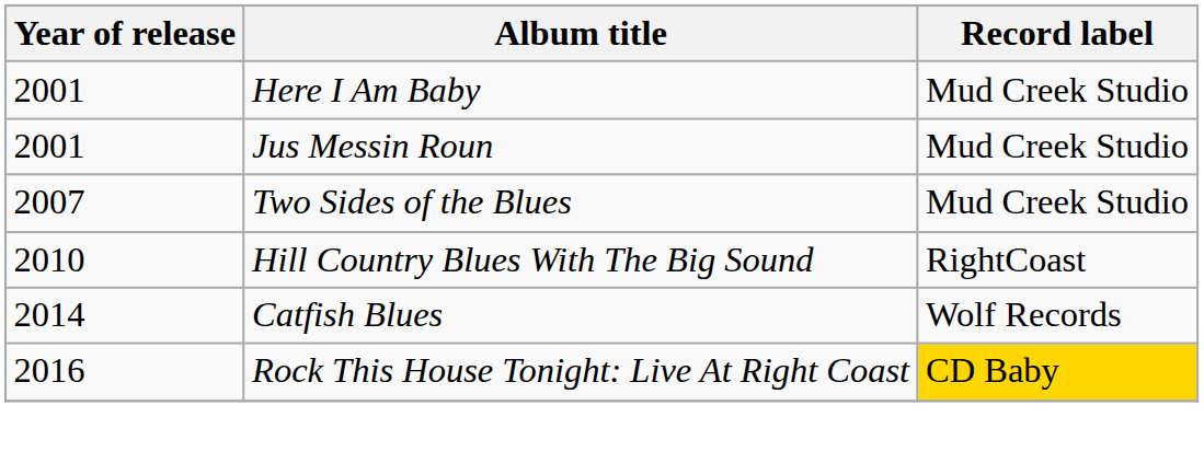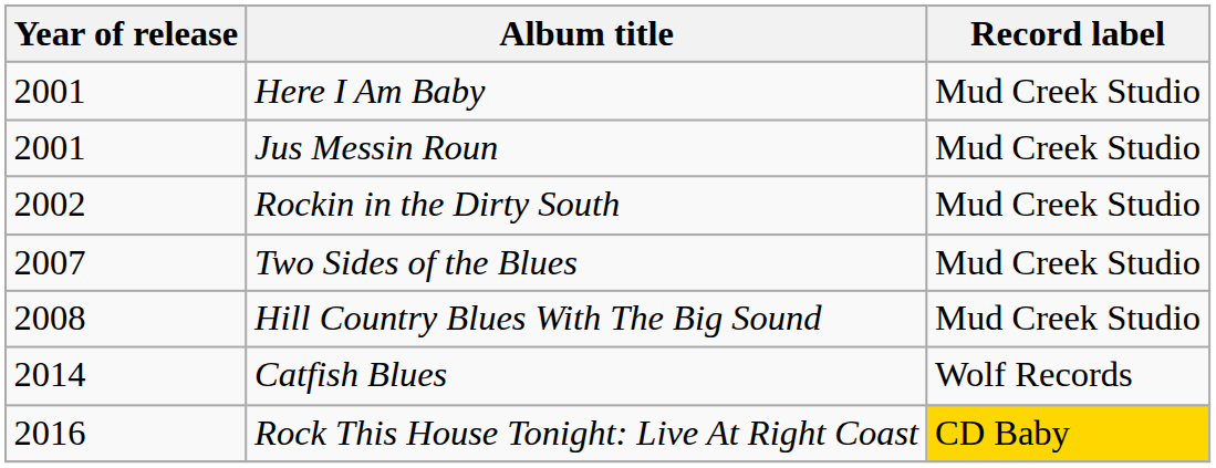+ row: 2002 | Rockin in the Dirty South | Mud Creek Studio
Hill Country Blues With The Big Sound | Year of release: 2010 -> 2008
Hill Country Blues With The Big Sound | Record label: RightCoast -> Mud Creek Studio
